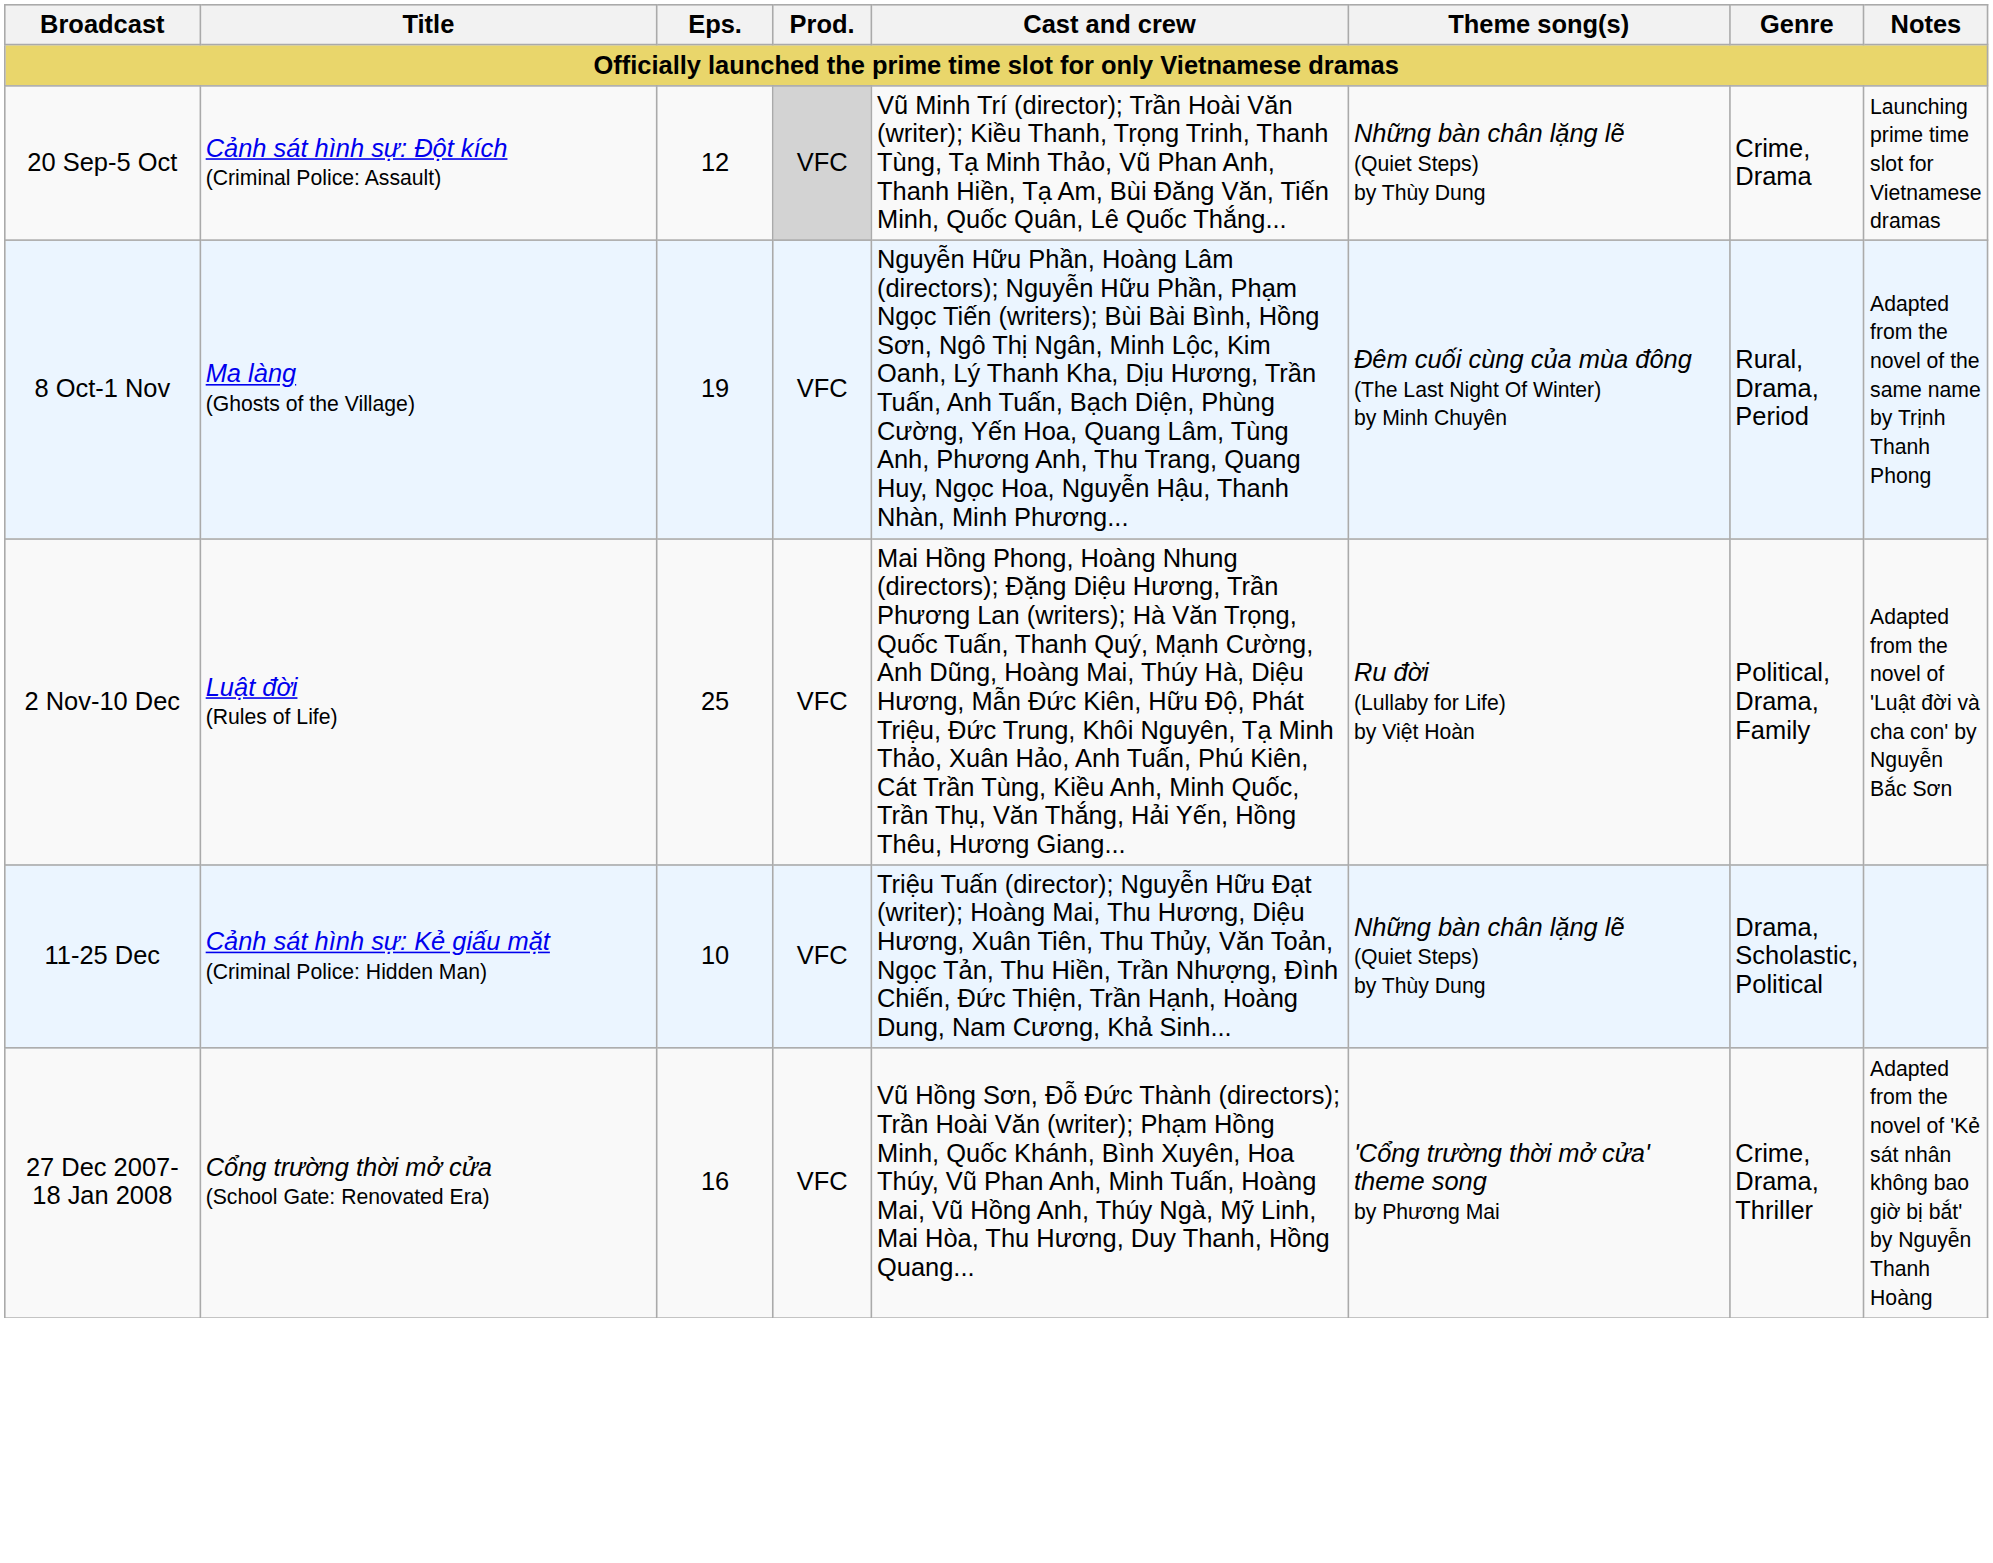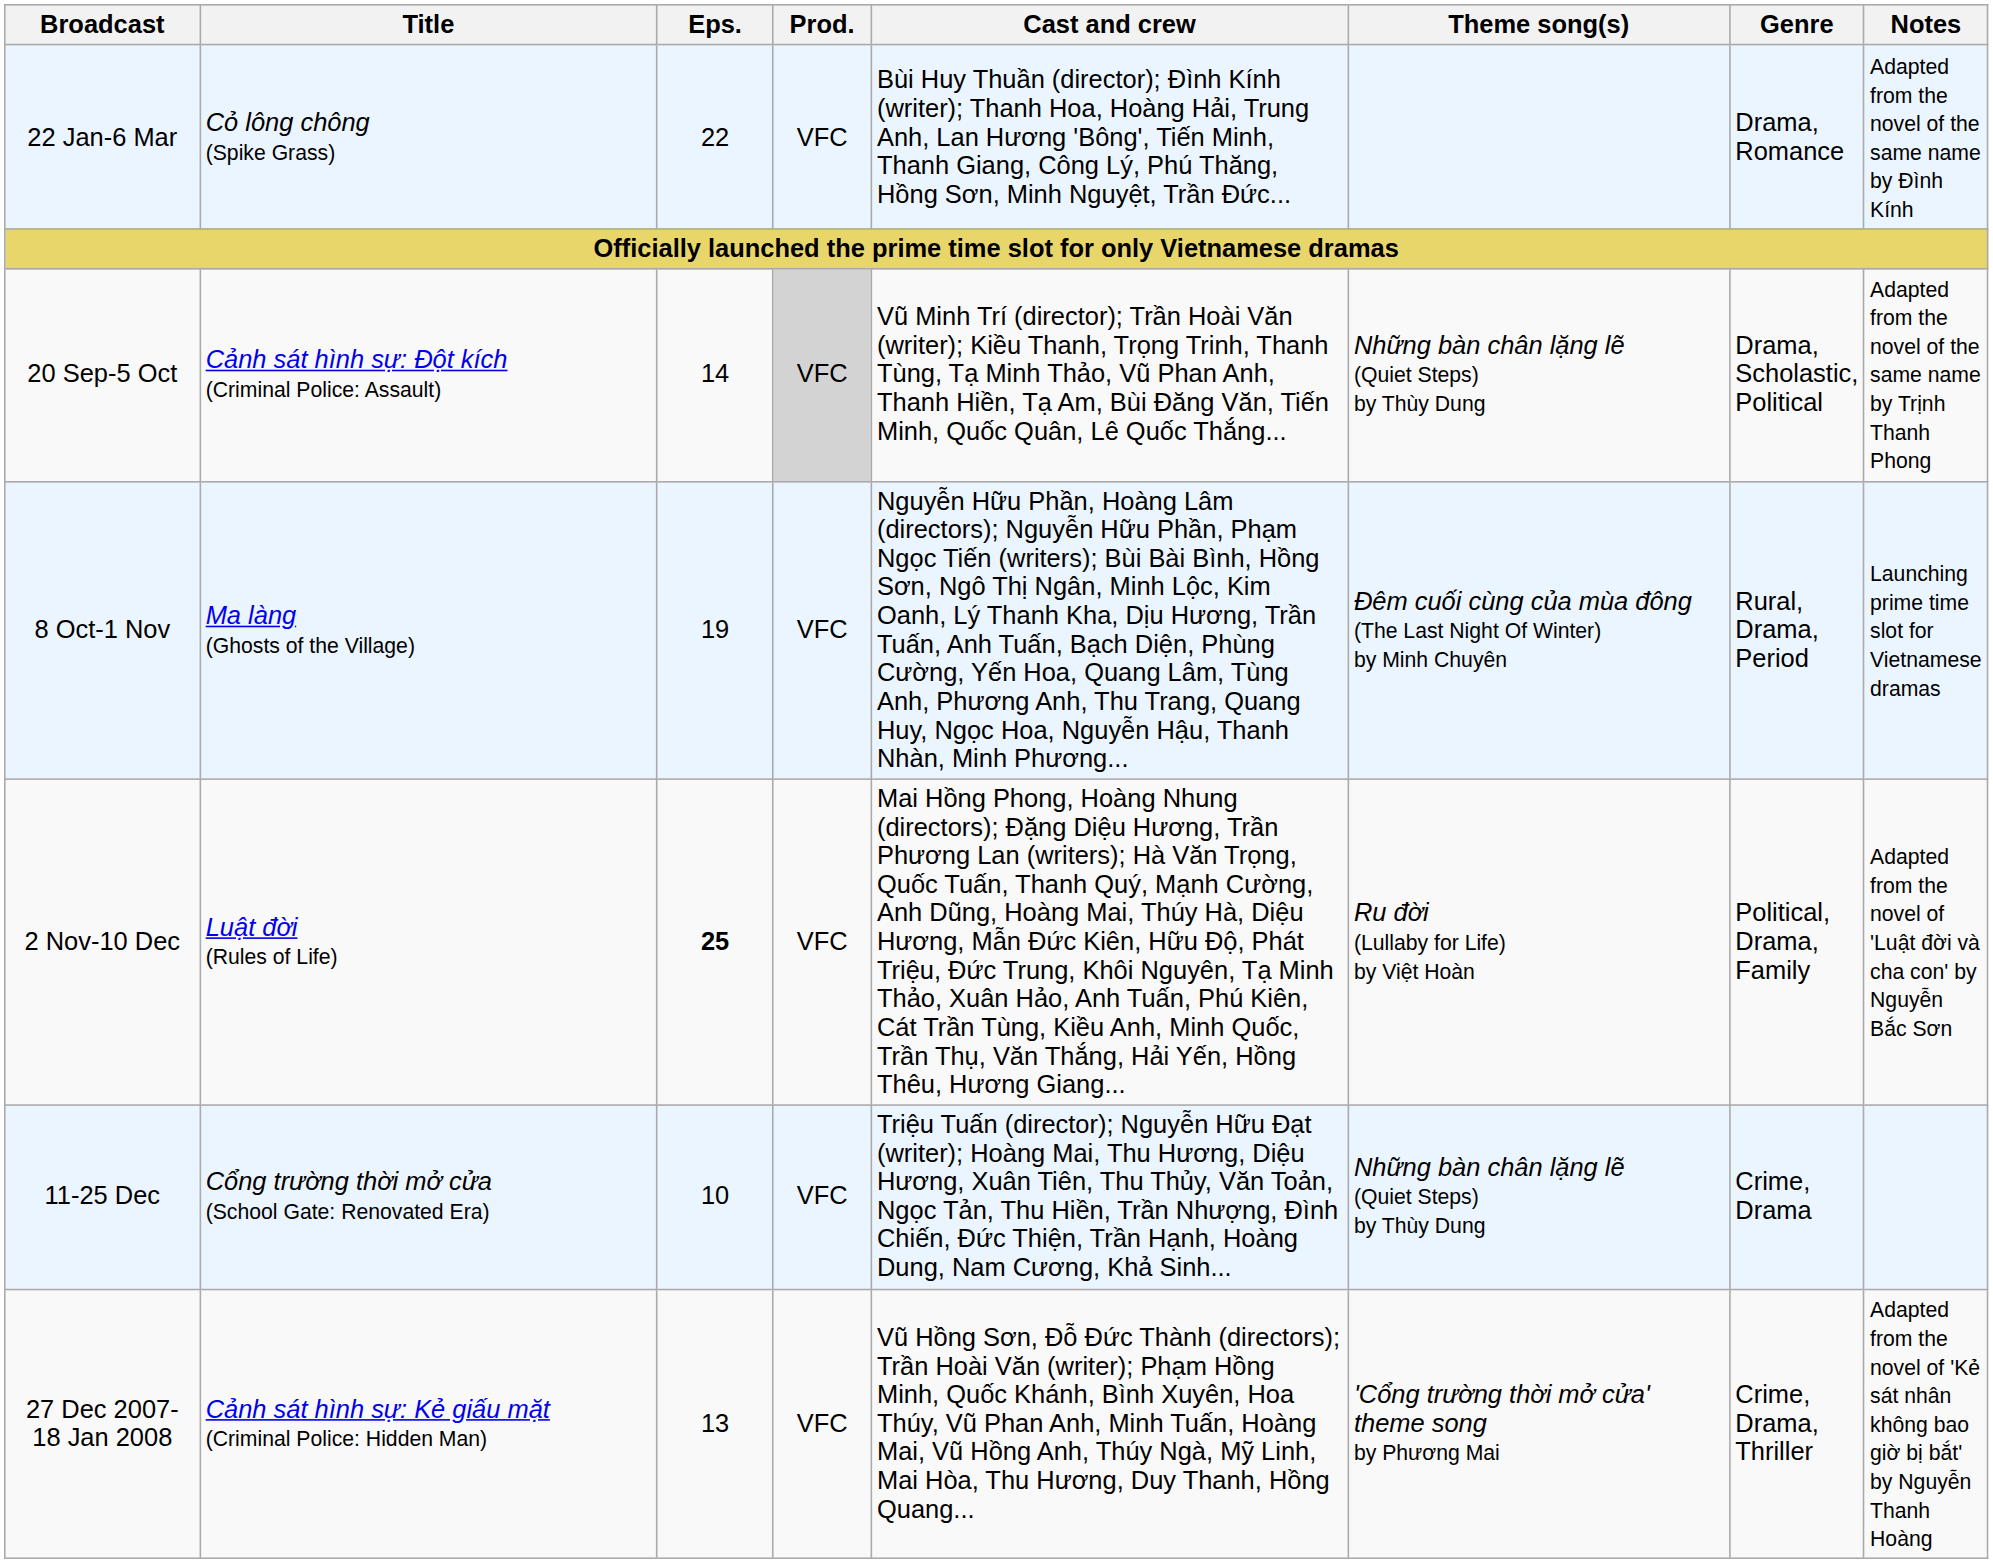+ row: 22 Jan-6 Mar | Cỏ lông chông (Spike Grass) | 22 | VFC | Bùi Huy Thuần (director); Đình Kính (writer); Thanh Hoa, Hoàng Hải, Trung Anh, Lan Hương 'Bông', Tiến Minh, Thanh Giang, Công Lý, Phú Thăng, Hồng Sơn, Minh Nguyệt, Trần Đức... | Drama, Romance | Adapted from the novel of the same name by Đình Kính
20 Sep-5 Oct | Eps.: 12 -> 14
20 Sep-5 Oct | Genre: Crime, Drama -> Drama, Scholastic, Political
20 Sep-5 Oct | Notes: Launching prime time slot for Vietnamese dramas -> Adapted from the novel of the same name by Trịnh Thanh Phong
8 Oct-1 Nov | Notes: Adapted from the novel of the same name by Trịnh Thanh Phong -> Launching prime time slot for Vietnamese dramas
2 Nov-10 Dec | Eps.: normal -> bold
11-25 Dec | Title: Cảnh sát hình sự: Kẻ giấu mặt (Criminal Police: Hidden Man) -> Cổng trường thời mở cửa (School Gate: Renovated Era)
11-25 Dec | Genre: Drama, Scholastic, Political -> Crime, Drama
27 Dec 2007- 18 Jan 2008 | Title: Cổng trường thời mở cửa (School Gate: Renovated Era) -> Cảnh sát hình sự: Kẻ giấu mặt (Criminal Police: Hidden Man)
27 Dec 2007- 18 Jan 2008 | Eps.: 16 -> 13
